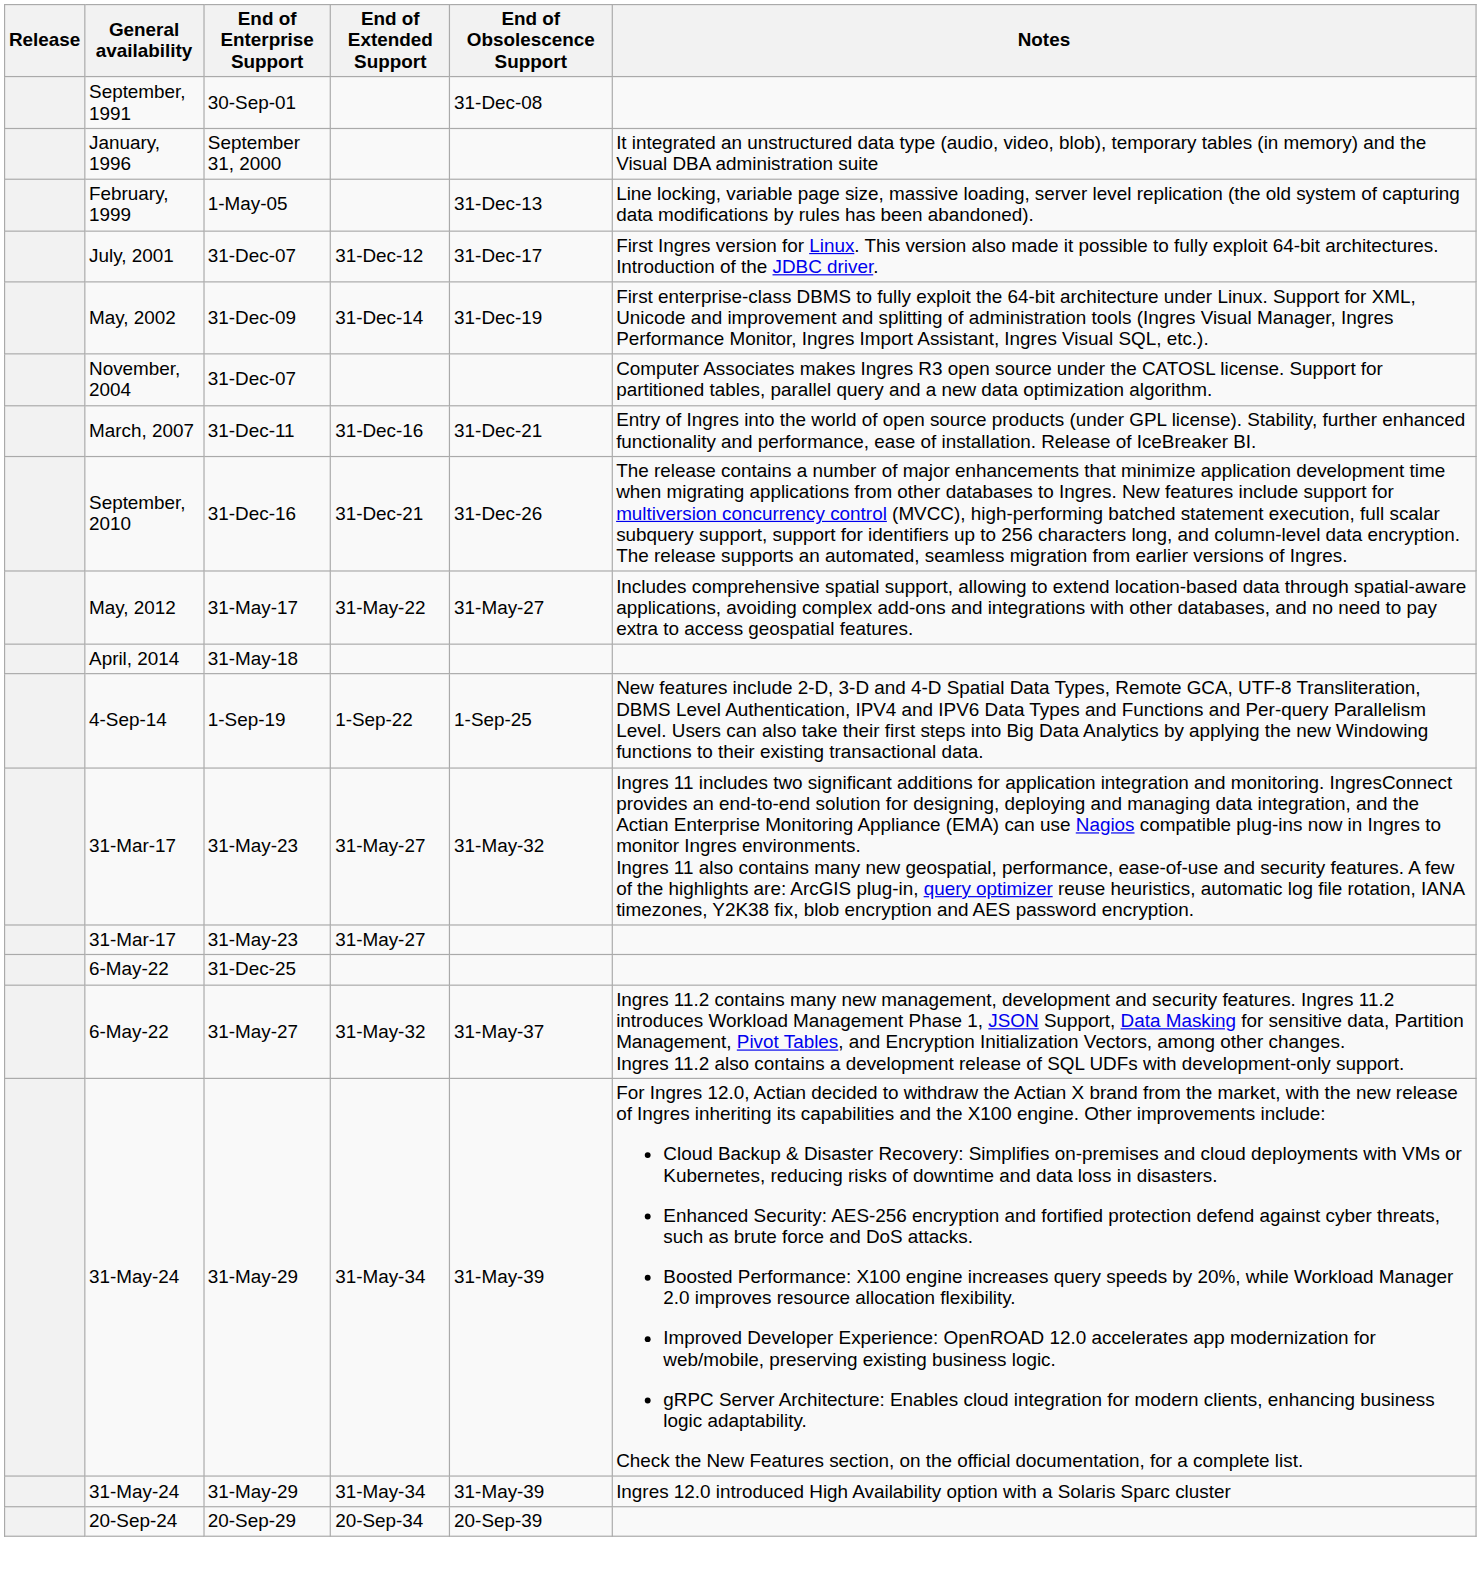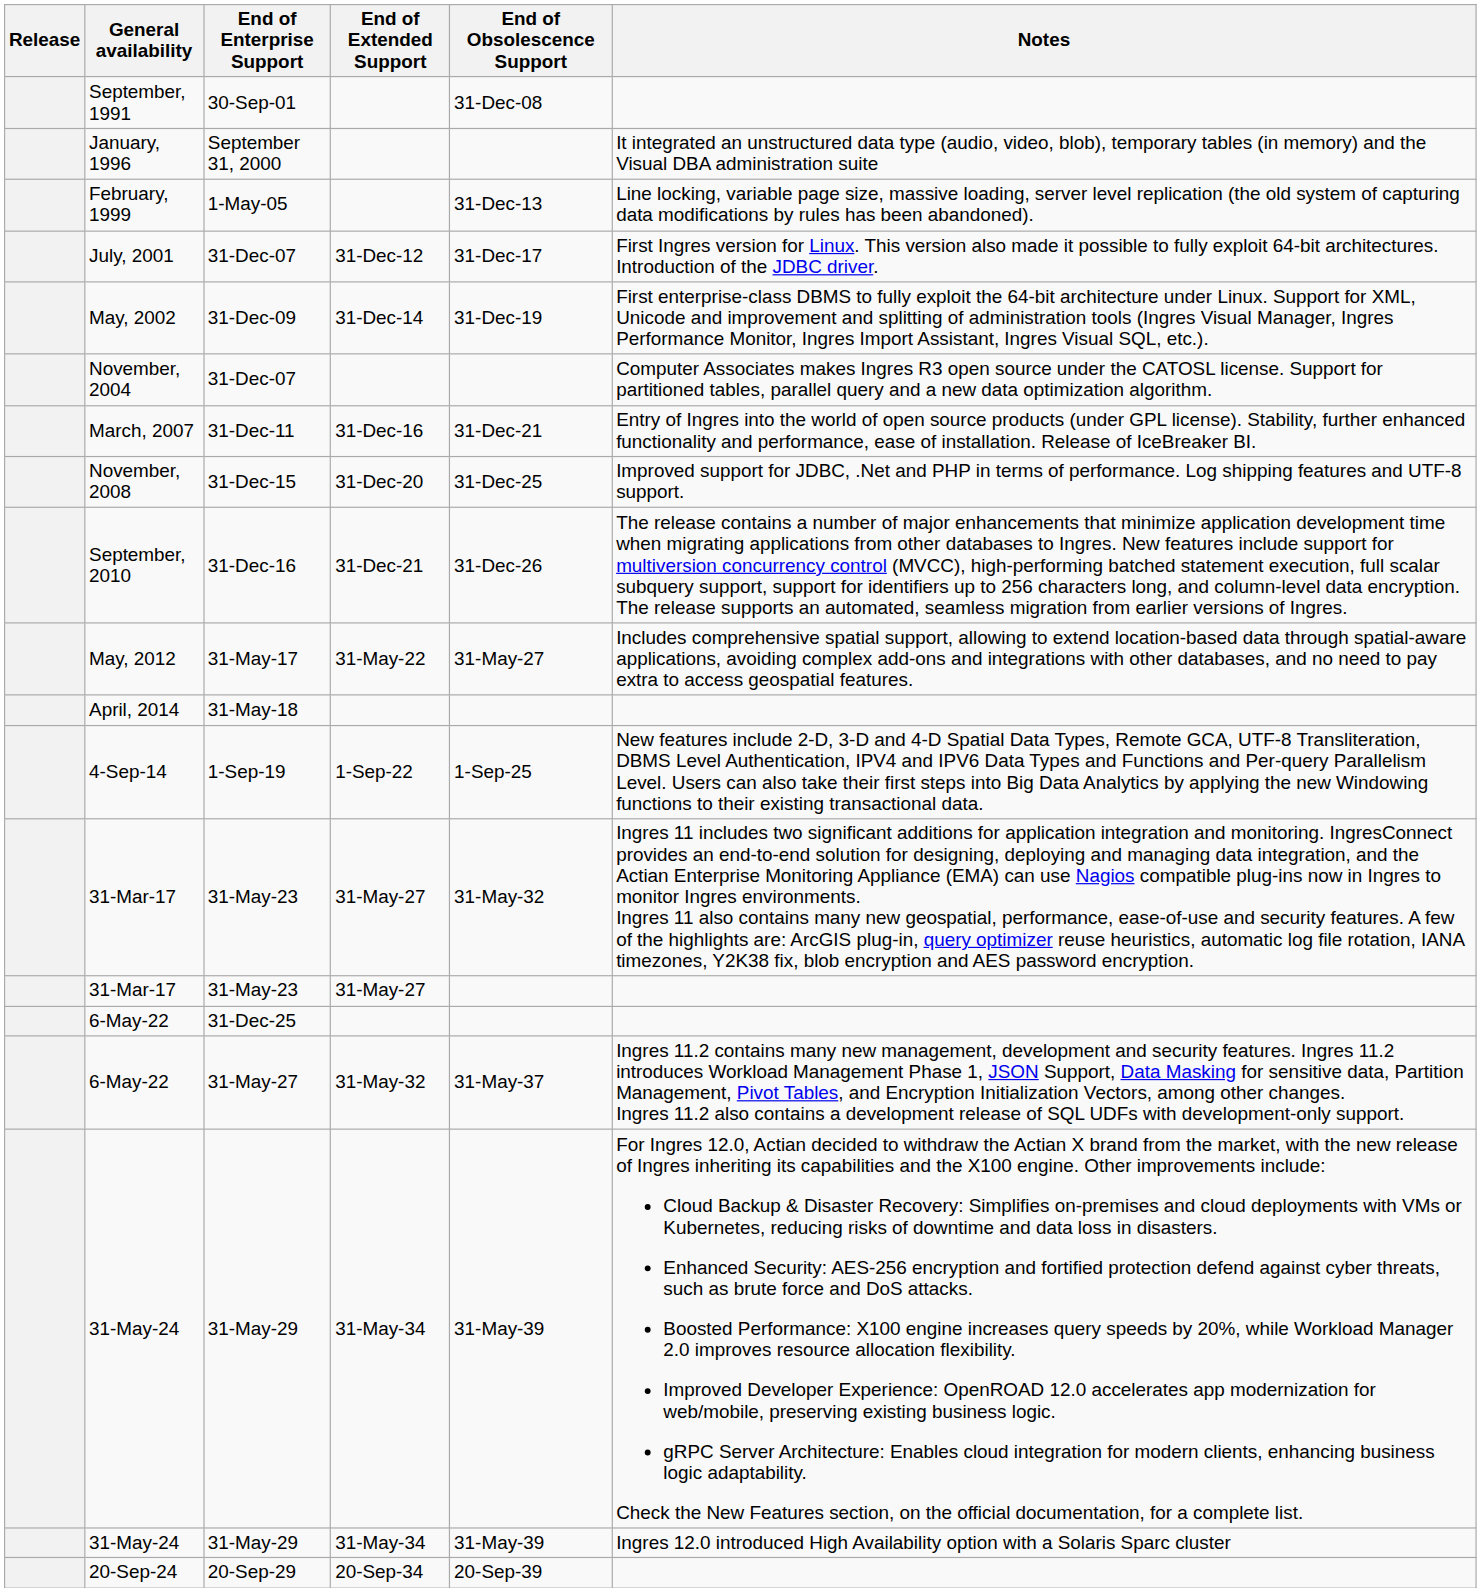+ row: November, 2008 | 31-Dec-15 | 31-Dec-20 | 31-Dec-25 | Improved support for JDBC, .Net and PHP in terms of performance. Log shipping features and UTF-8 support.
